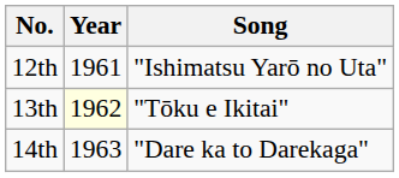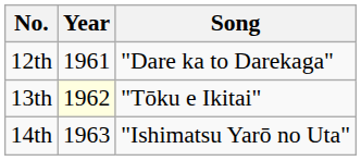12th | Song: "Ishimatsu Yarō no Uta" -> "Dare ka to Darekaga"
14th | Song: "Dare ka to Darekaga" -> "Ishimatsu Yarō no Uta"
